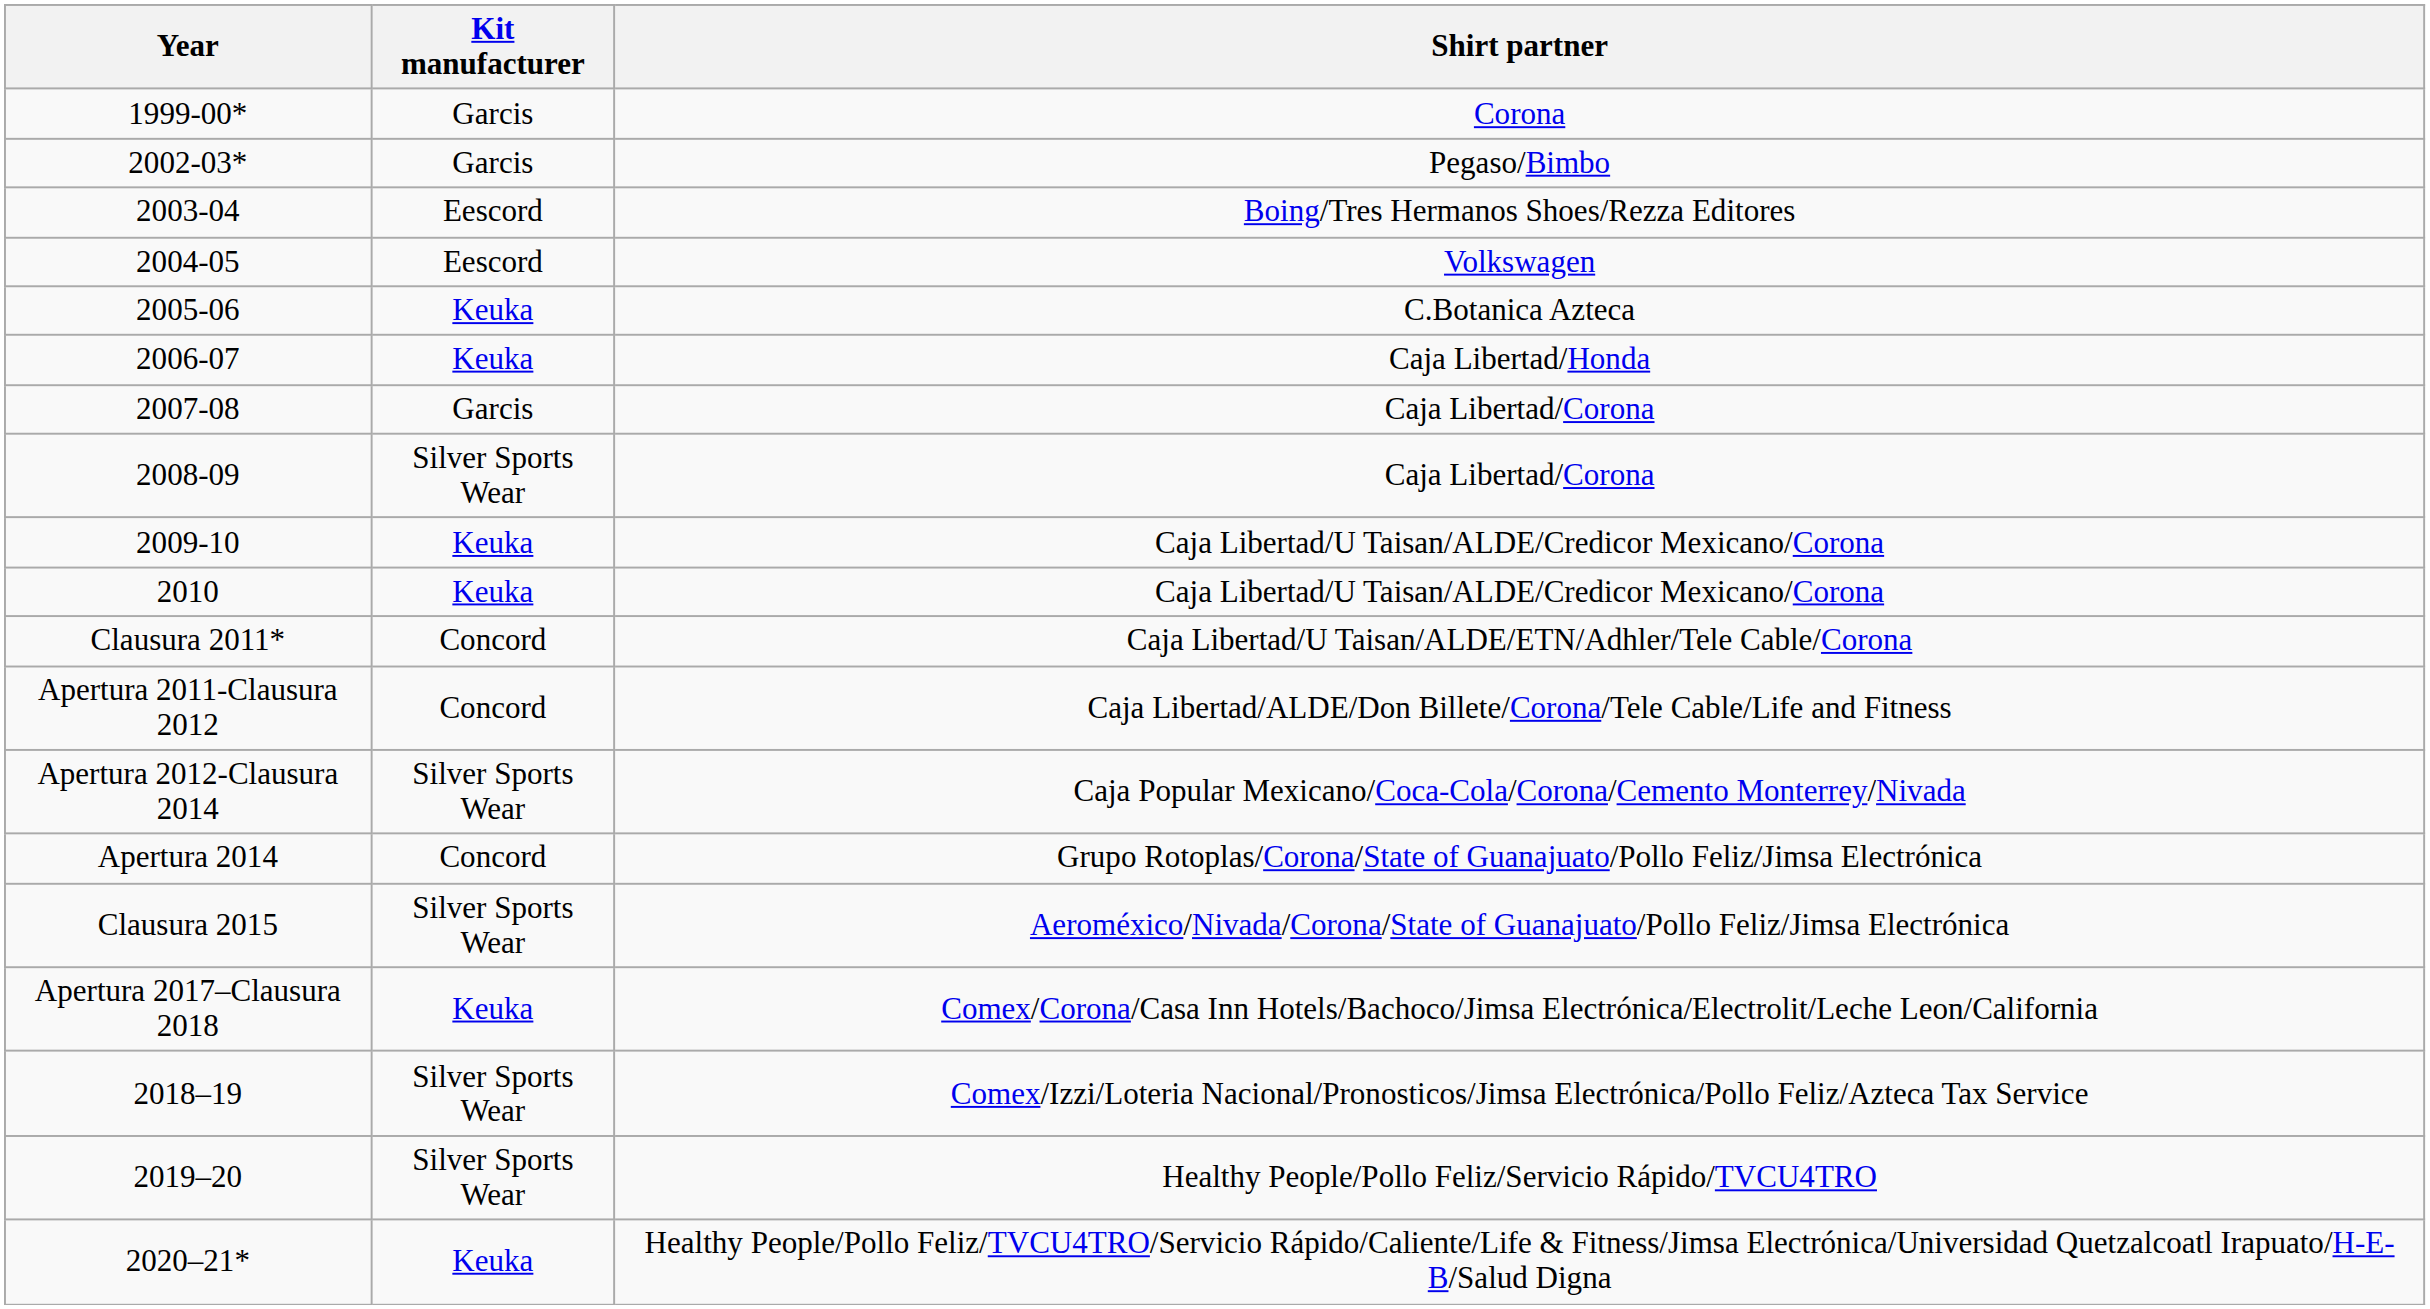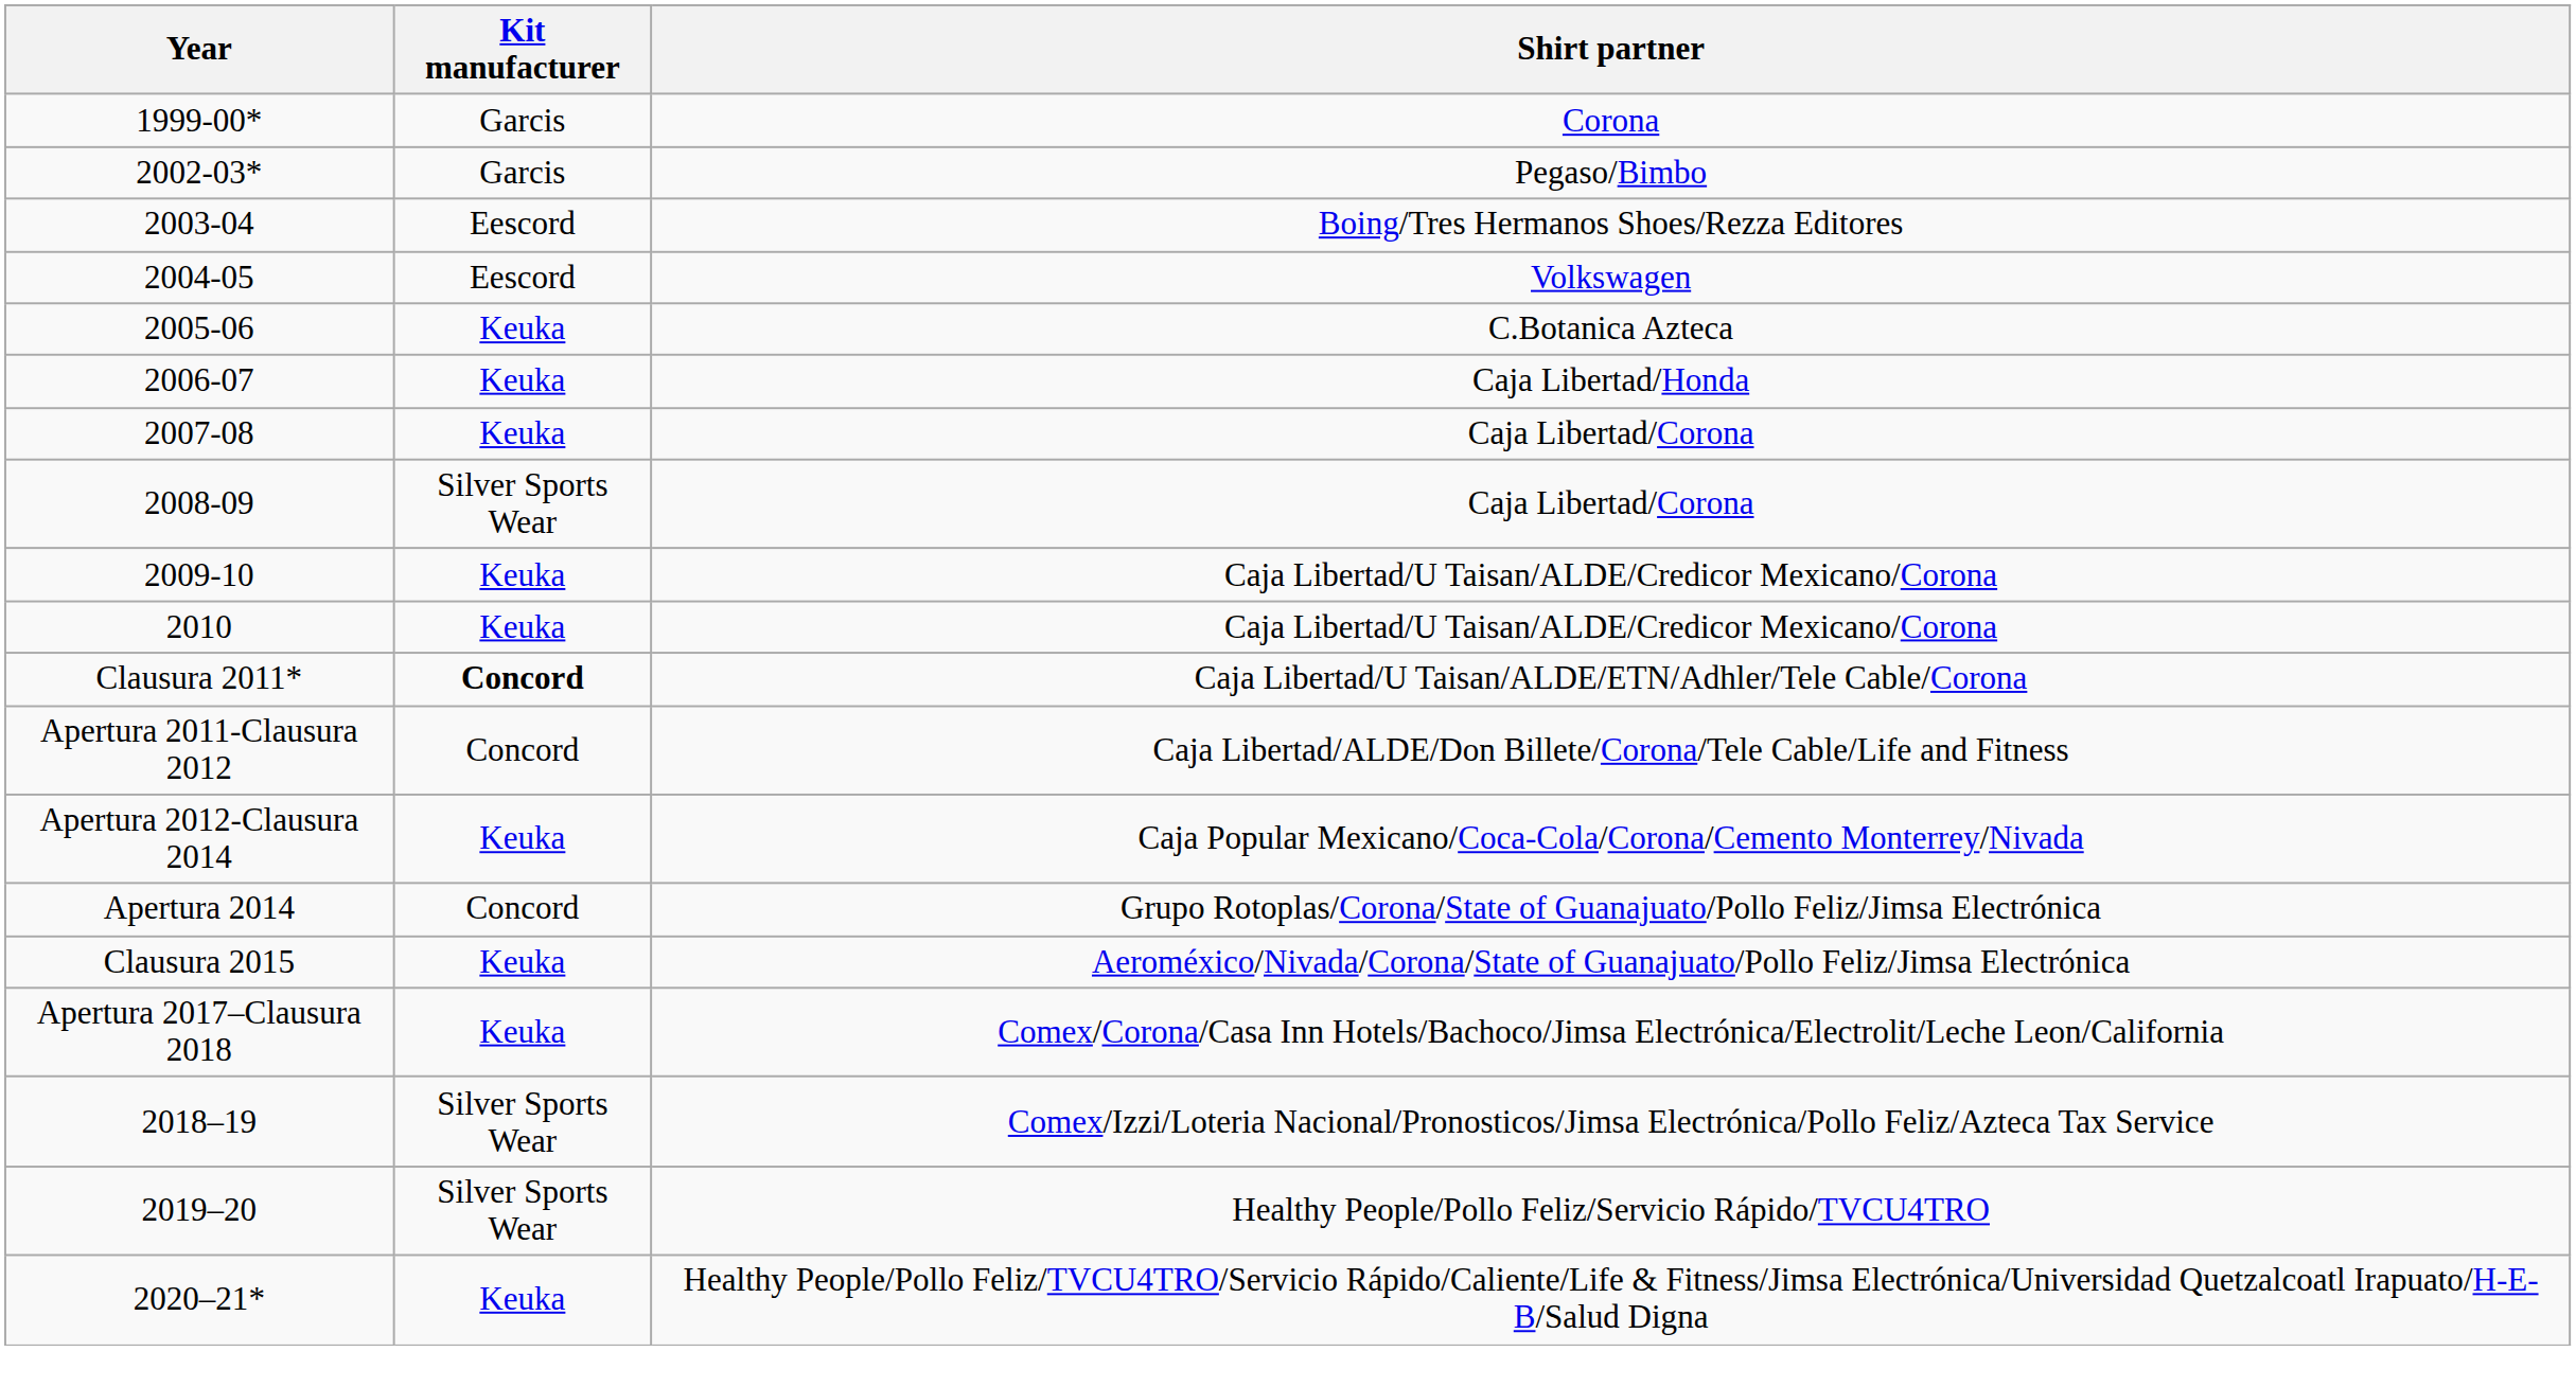2007-08 | Kit manufacturer: Garcis -> Keuka
Clausura 2011* | Kit manufacturer: normal -> bold
Apertura 2012-Clausura 2014 | Kit manufacturer: Silver Sports Wear -> Keuka
Clausura 2015 | Kit manufacturer: Silver Sports Wear -> Keuka
